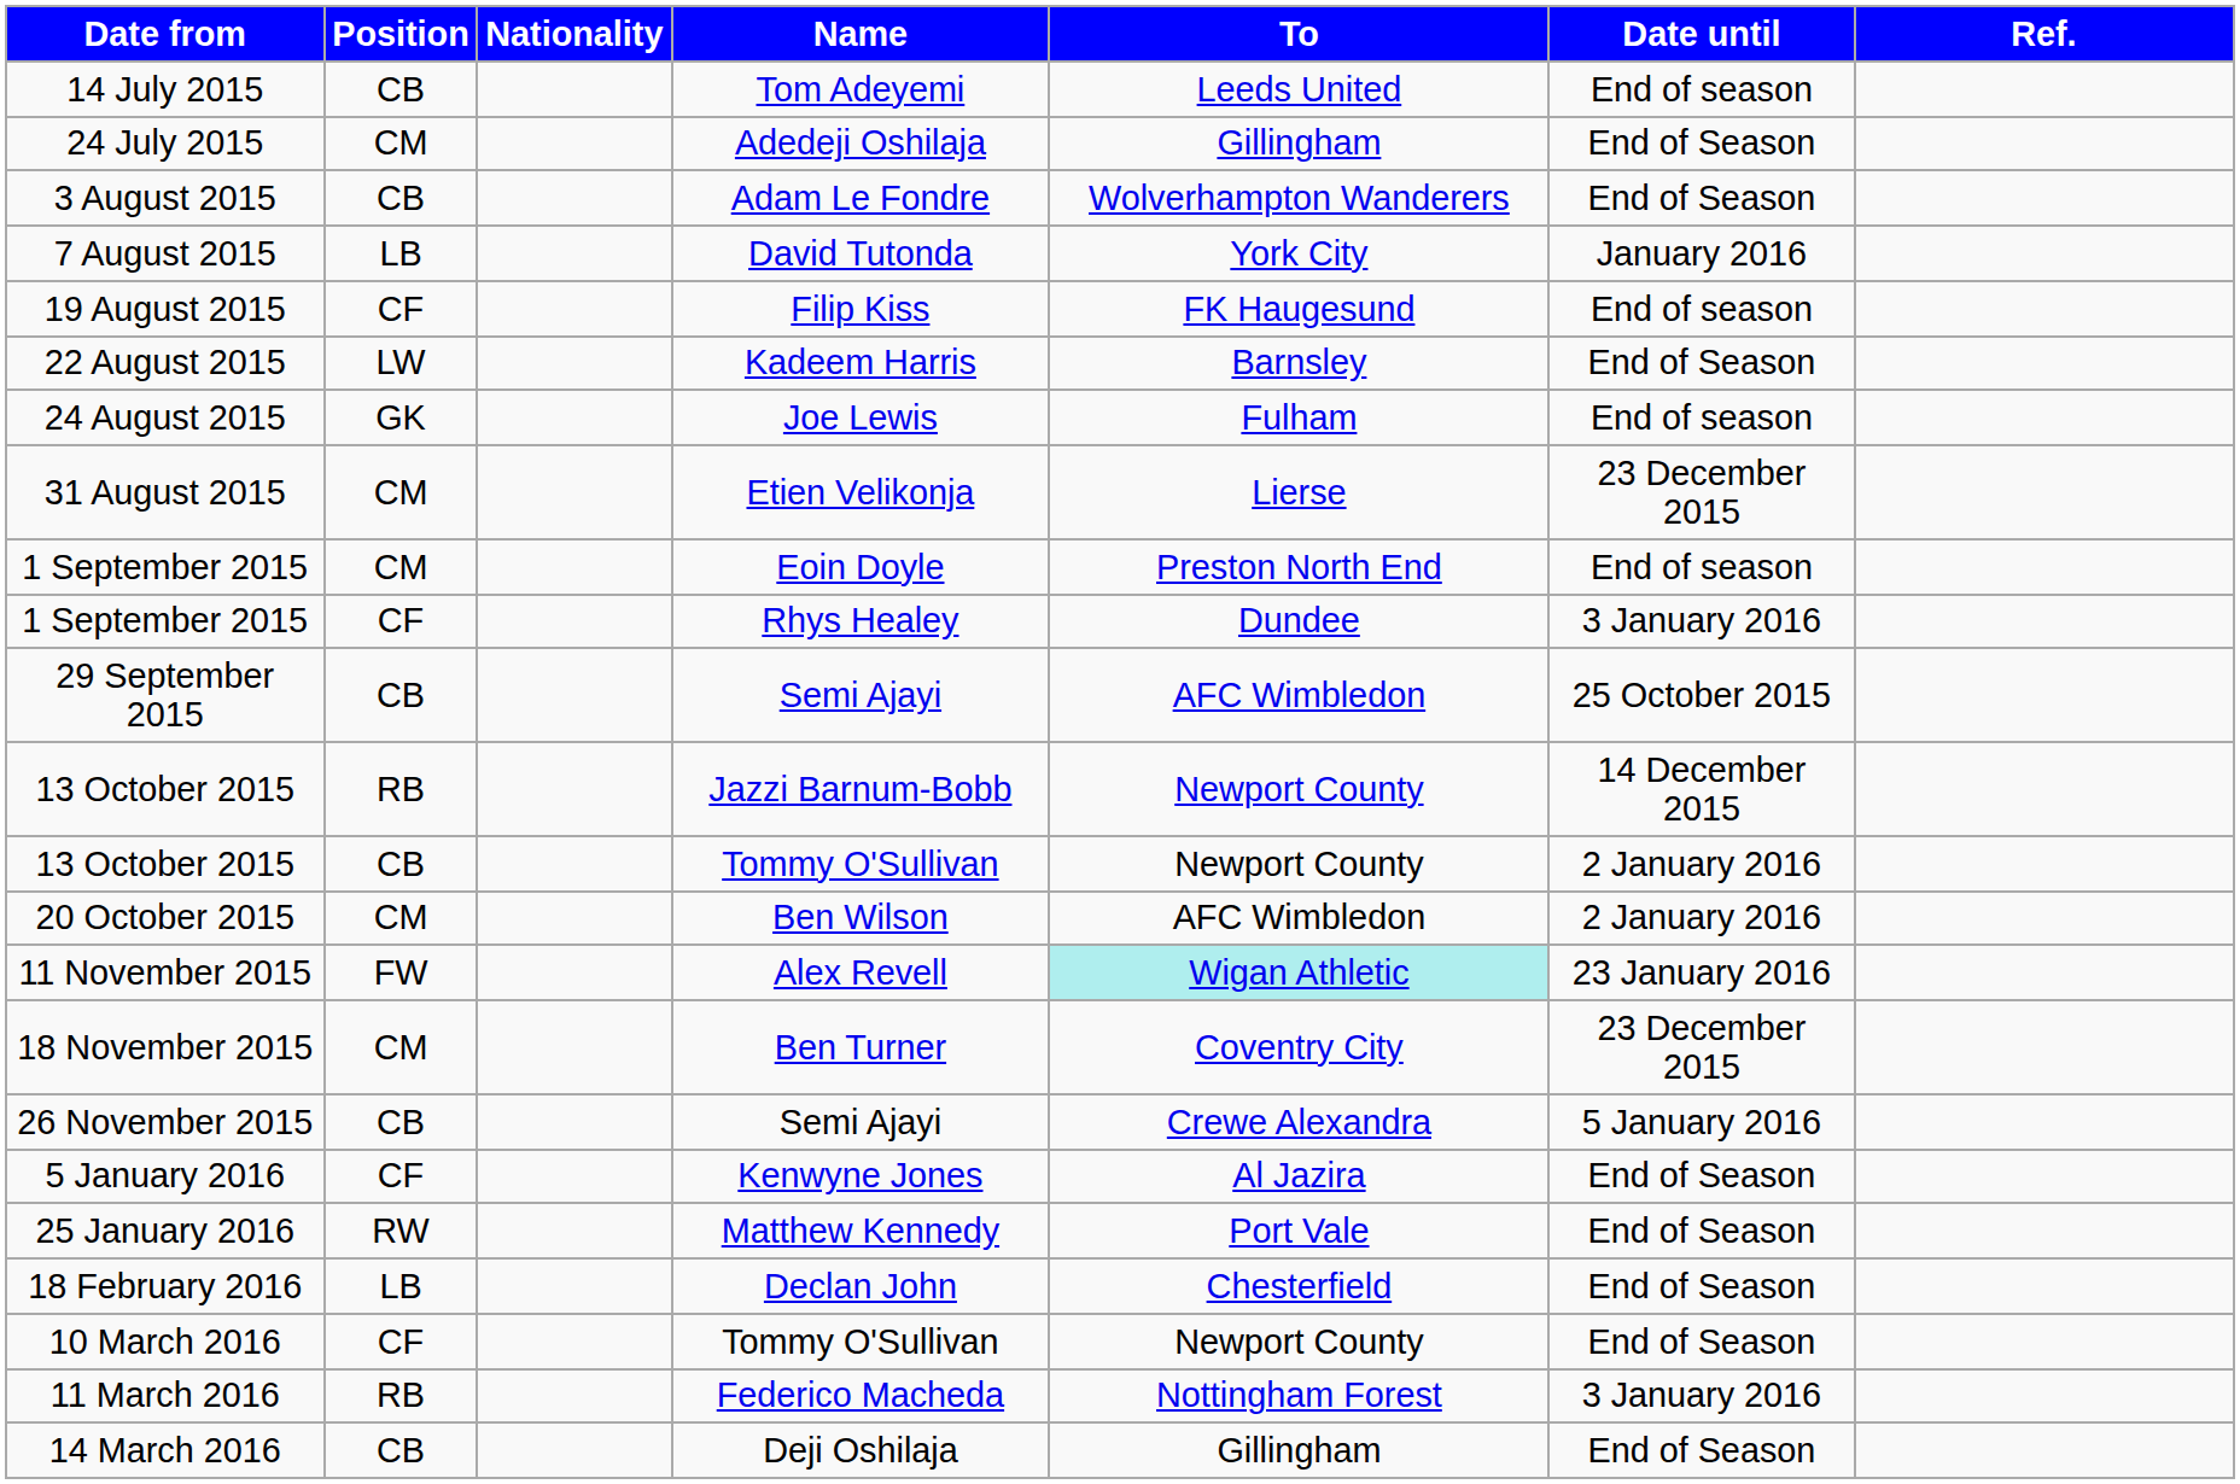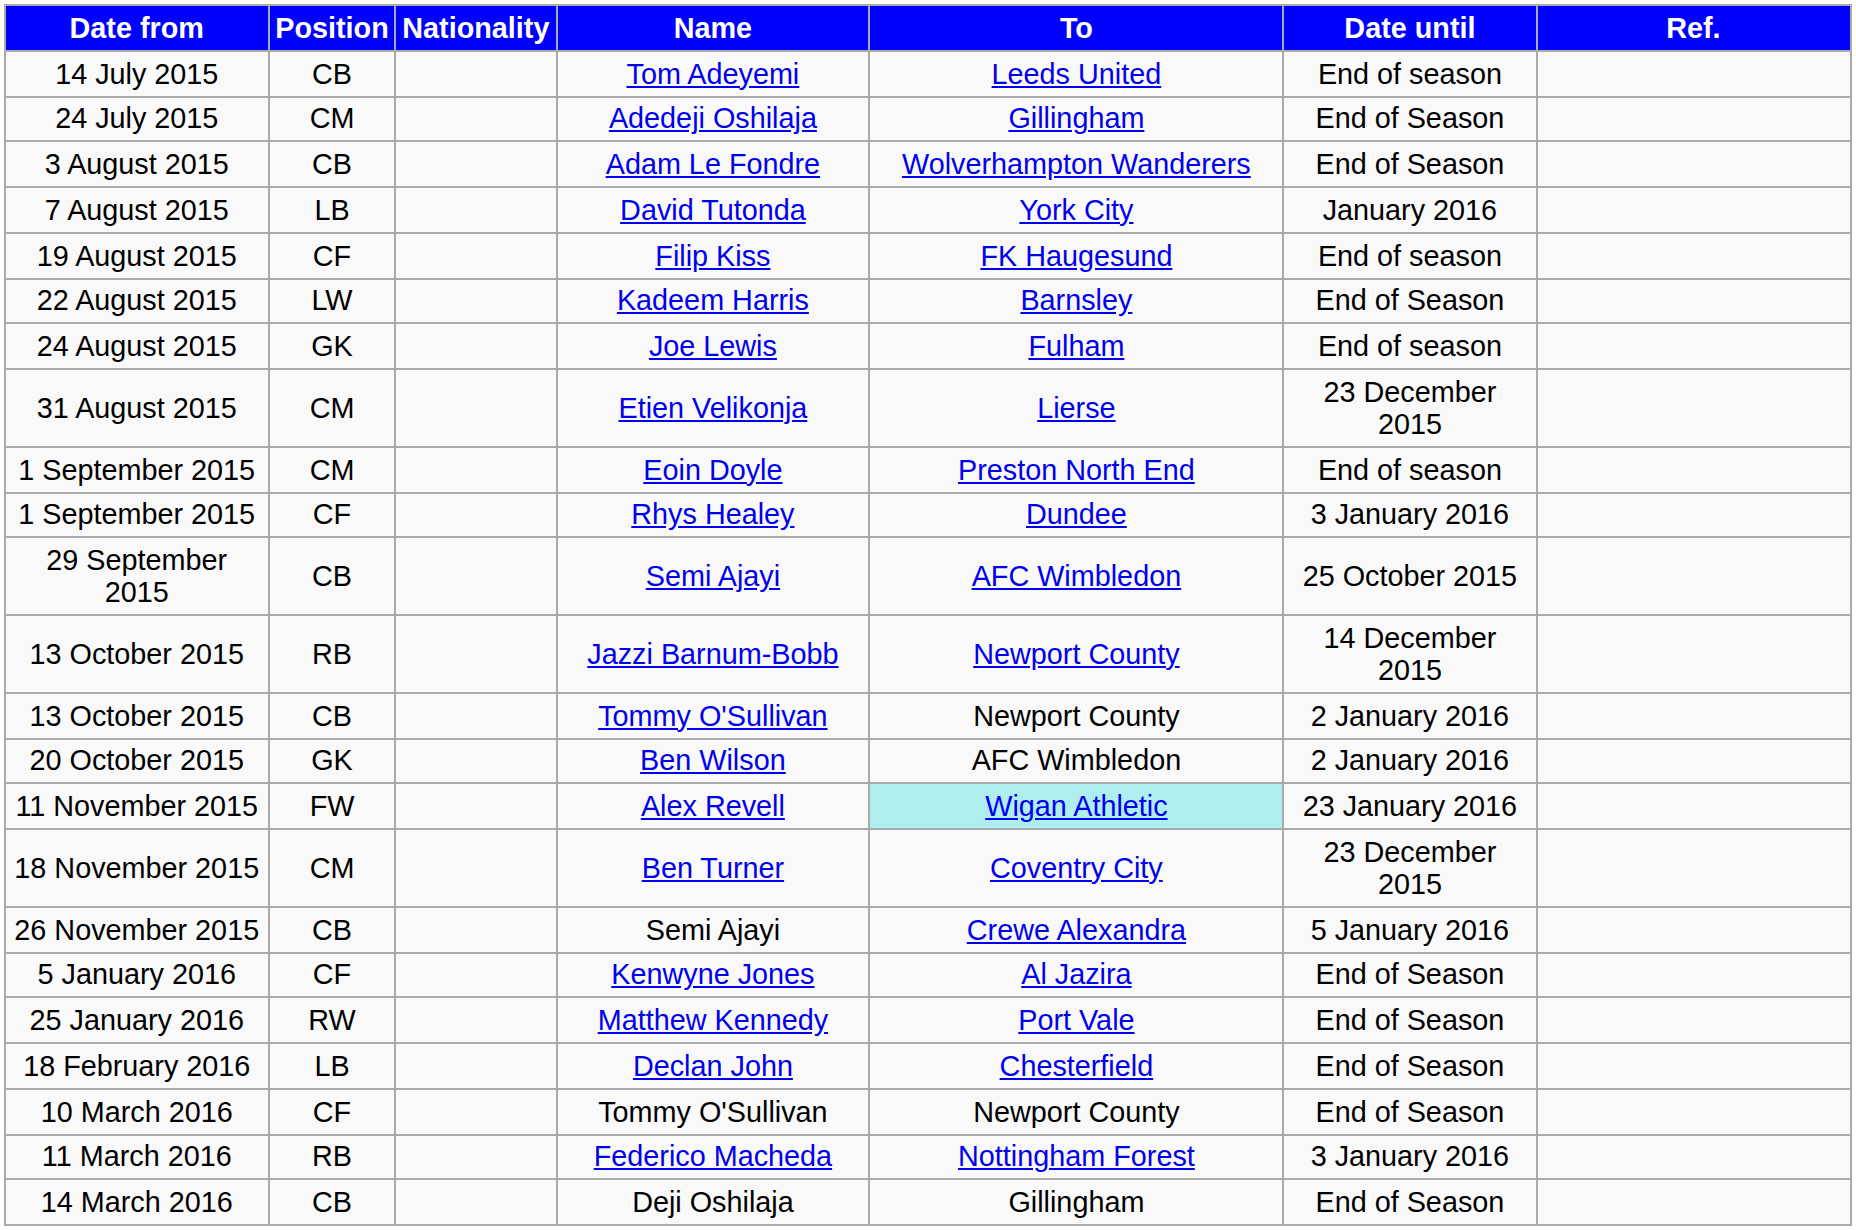20 October 2015 | Position: CM -> GK
